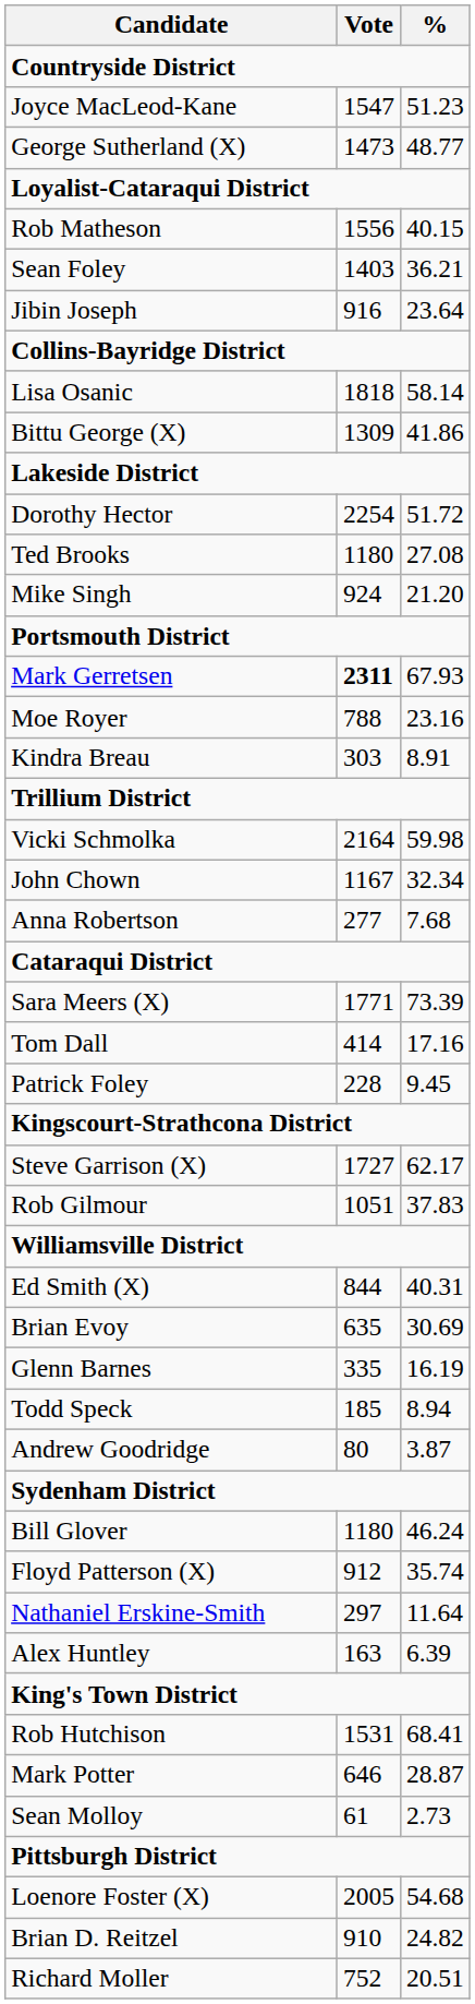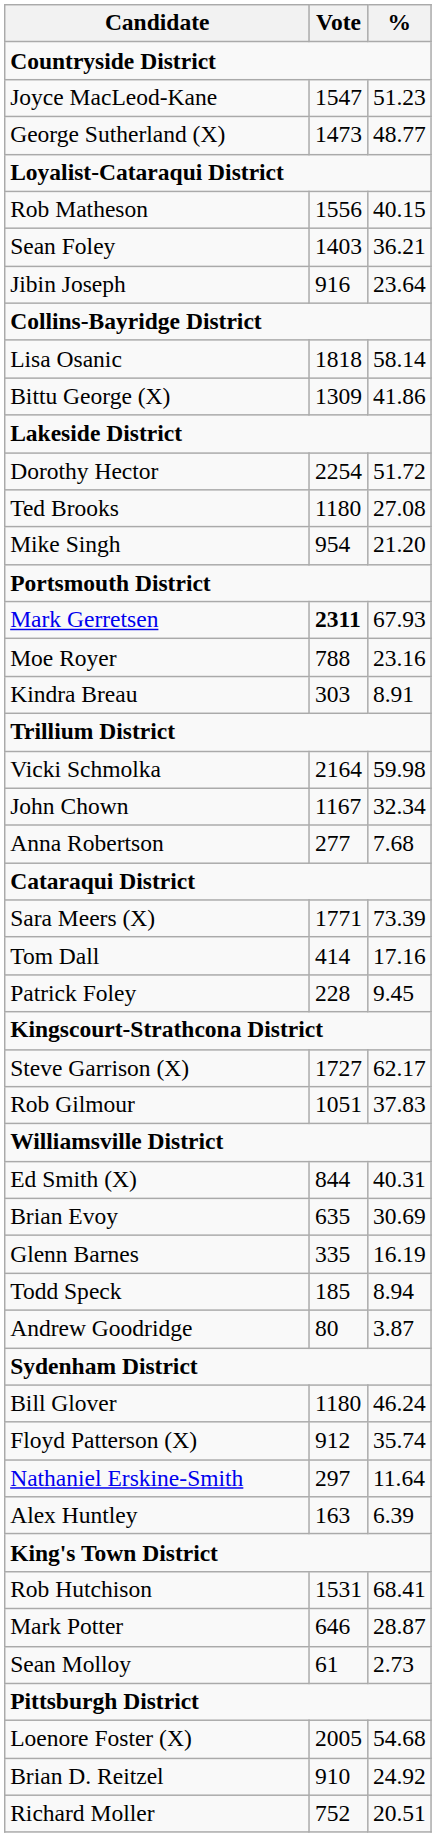Mike Singh | Vote: 924 -> 954
Brian D. Reitzel | %: 24.82 -> 24.92
